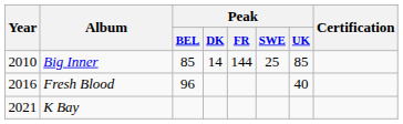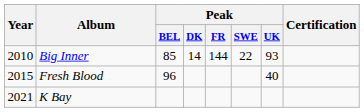Big Inner | Peak / SWE: 25 -> 22
Big Inner | Peak / UK: 85 -> 93
Fresh Blood | Year: 2016 -> 2015
